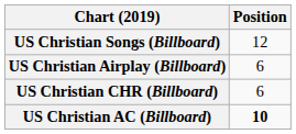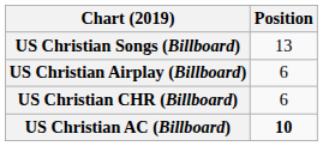US Christian Songs (Billboard) | Position: 12 -> 13
